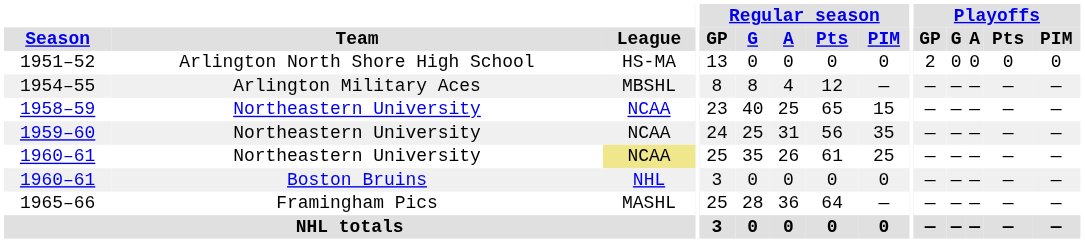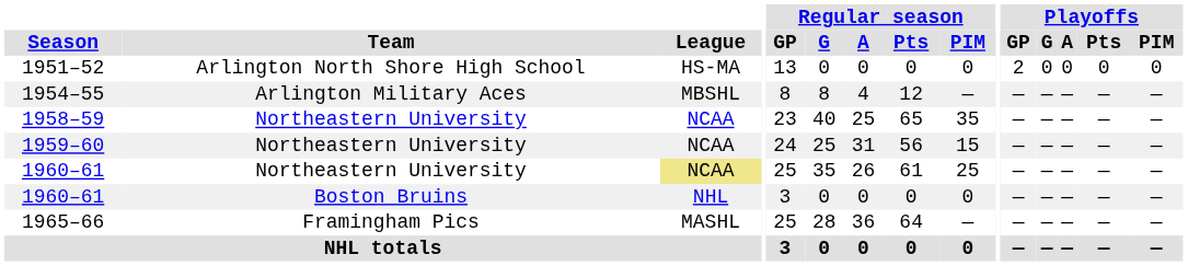1958–59 | Regular season / PIM: 15 -> 35
1959–60 | Regular season / PIM: 35 -> 15
